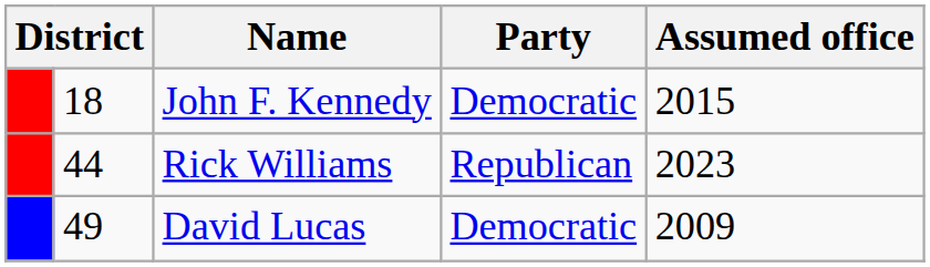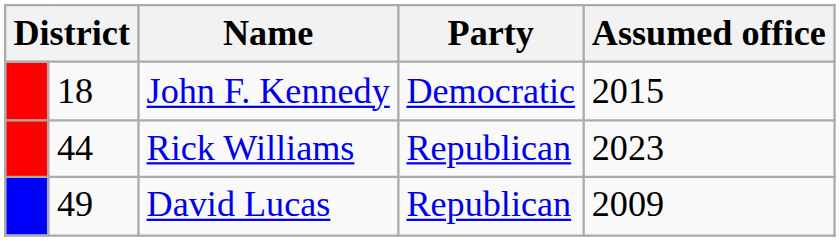David Lucas | Party: Democratic -> Republican
